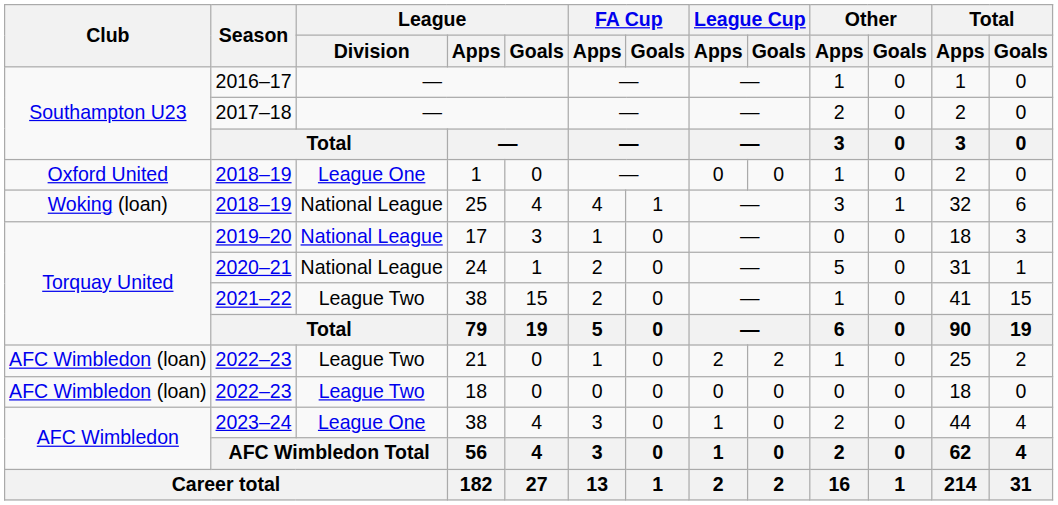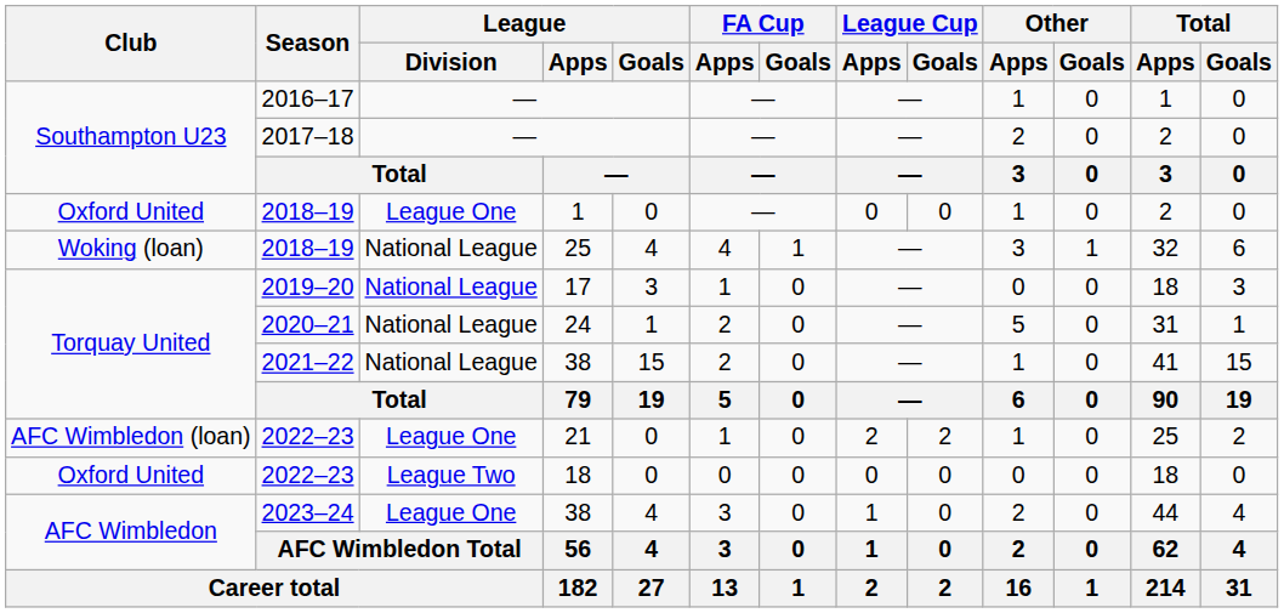2021–22 | League / Division: League Two -> National League
2022–23 / 21 | League / Division: League Two -> League One
2022–23 / 18 | Club: AFC Wimbledon (loan) -> Oxford United
